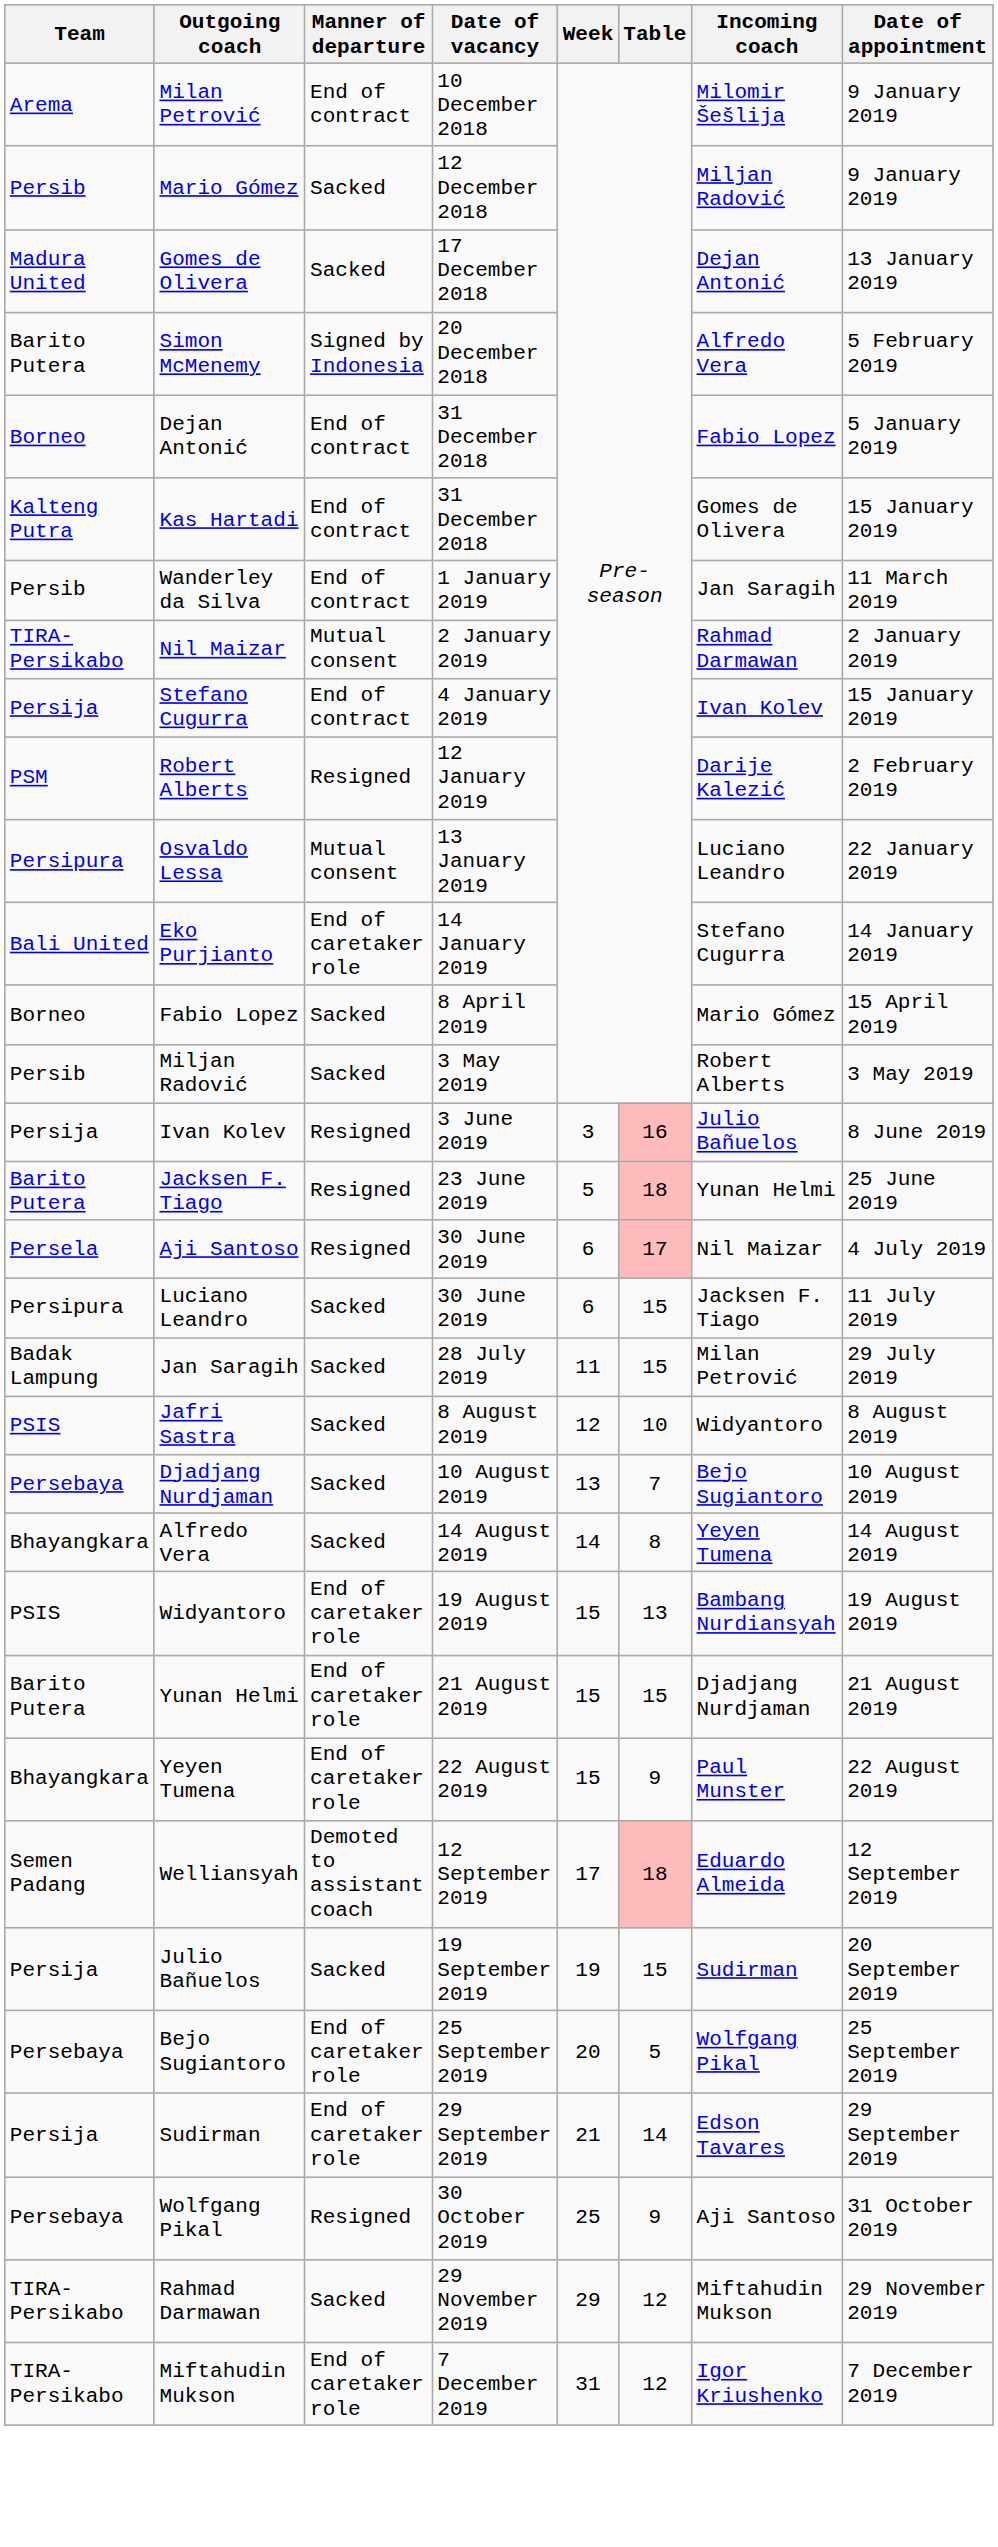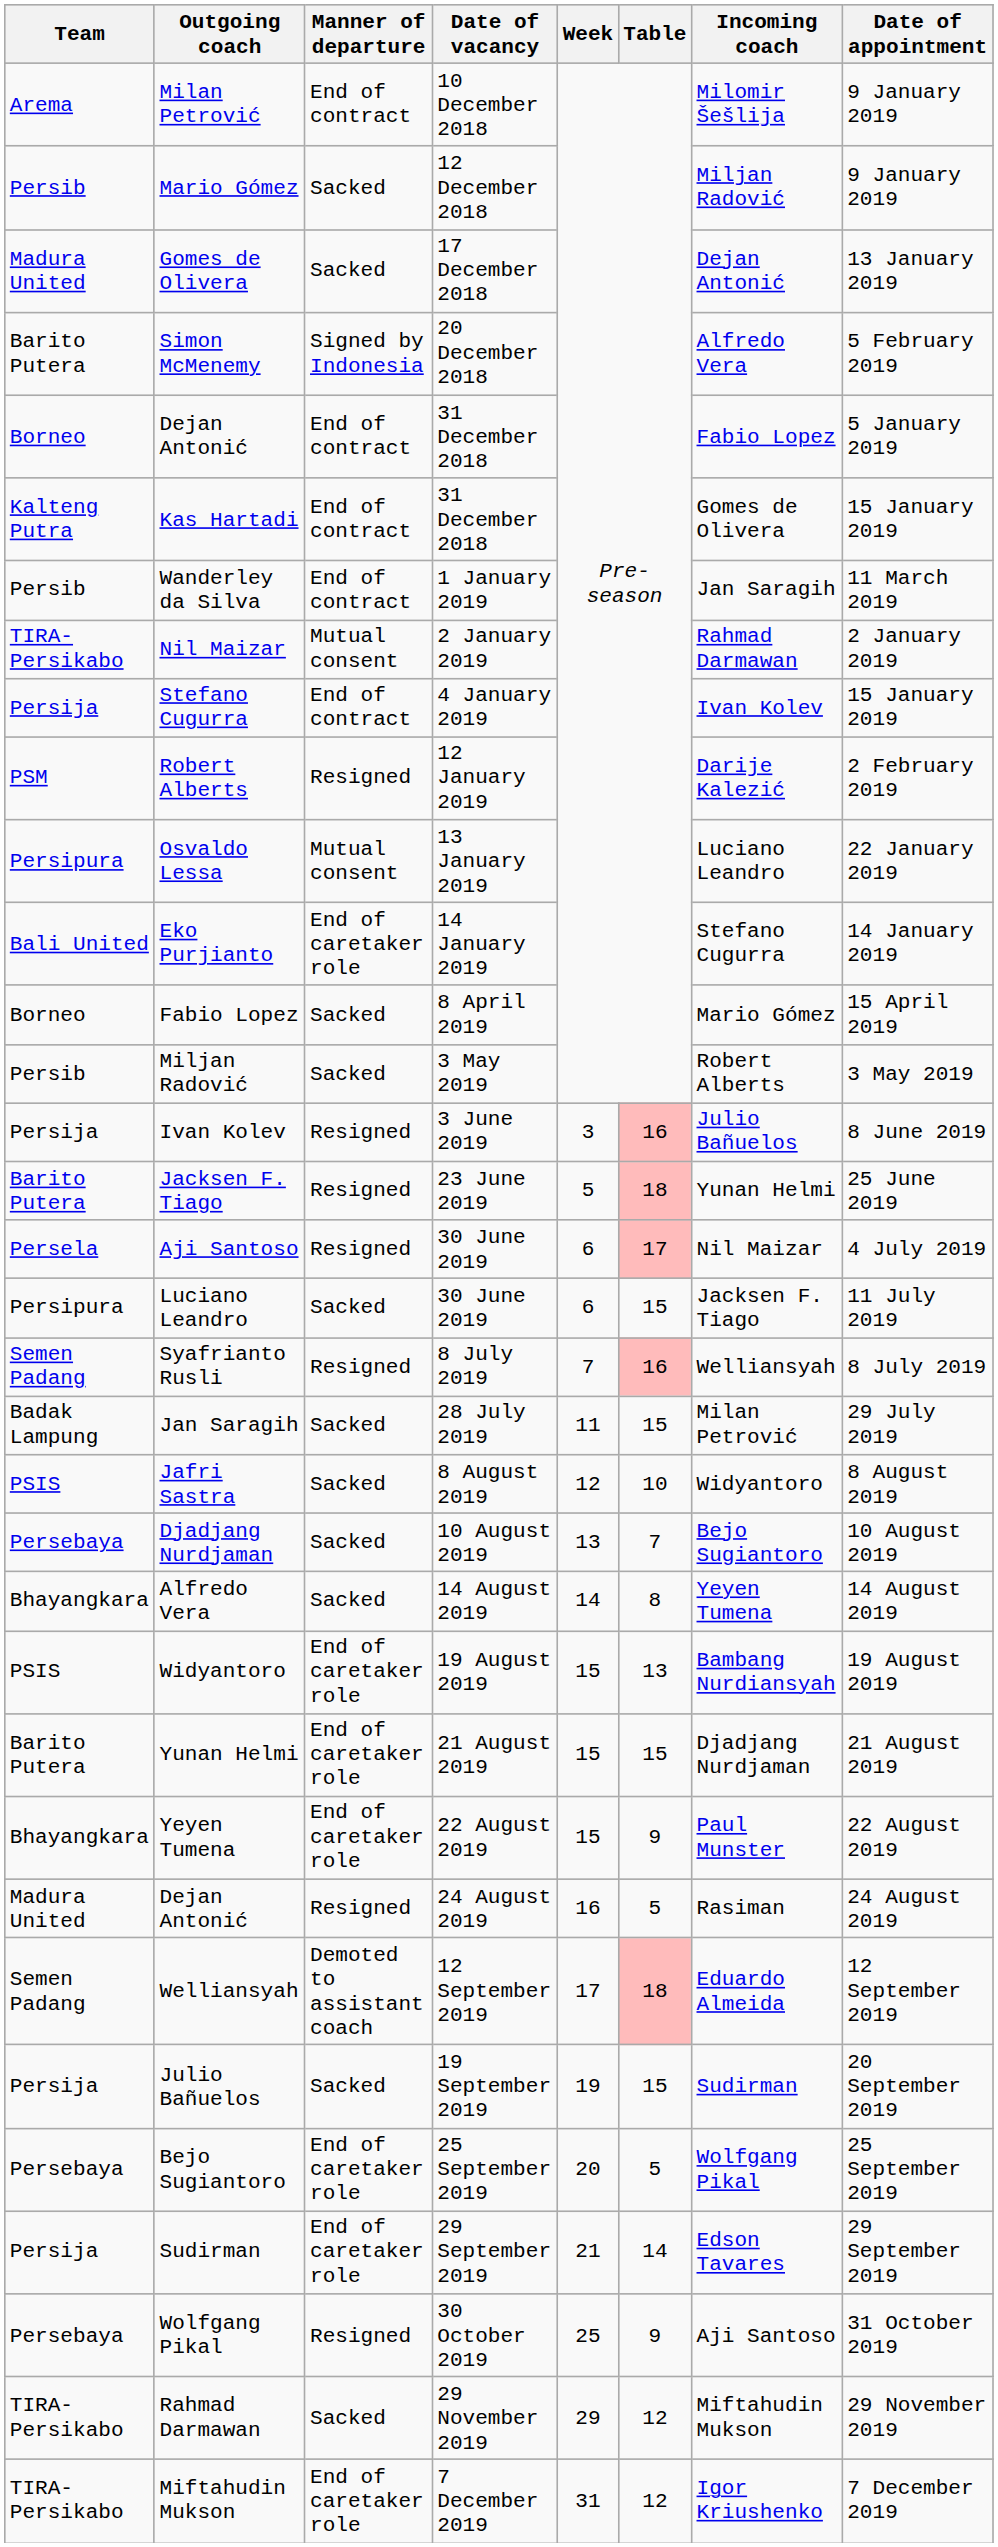+ row: Semen Padang | Syafrianto Rusli | Resigned | 8 July 2019 | 7 | 16 | Welliansyah | 8 July 2019
+ row: Madura United | Dejan Antonić | Resigned | 24 August 2019 | 16 | 5 | Rasiman | 24 August 2019
